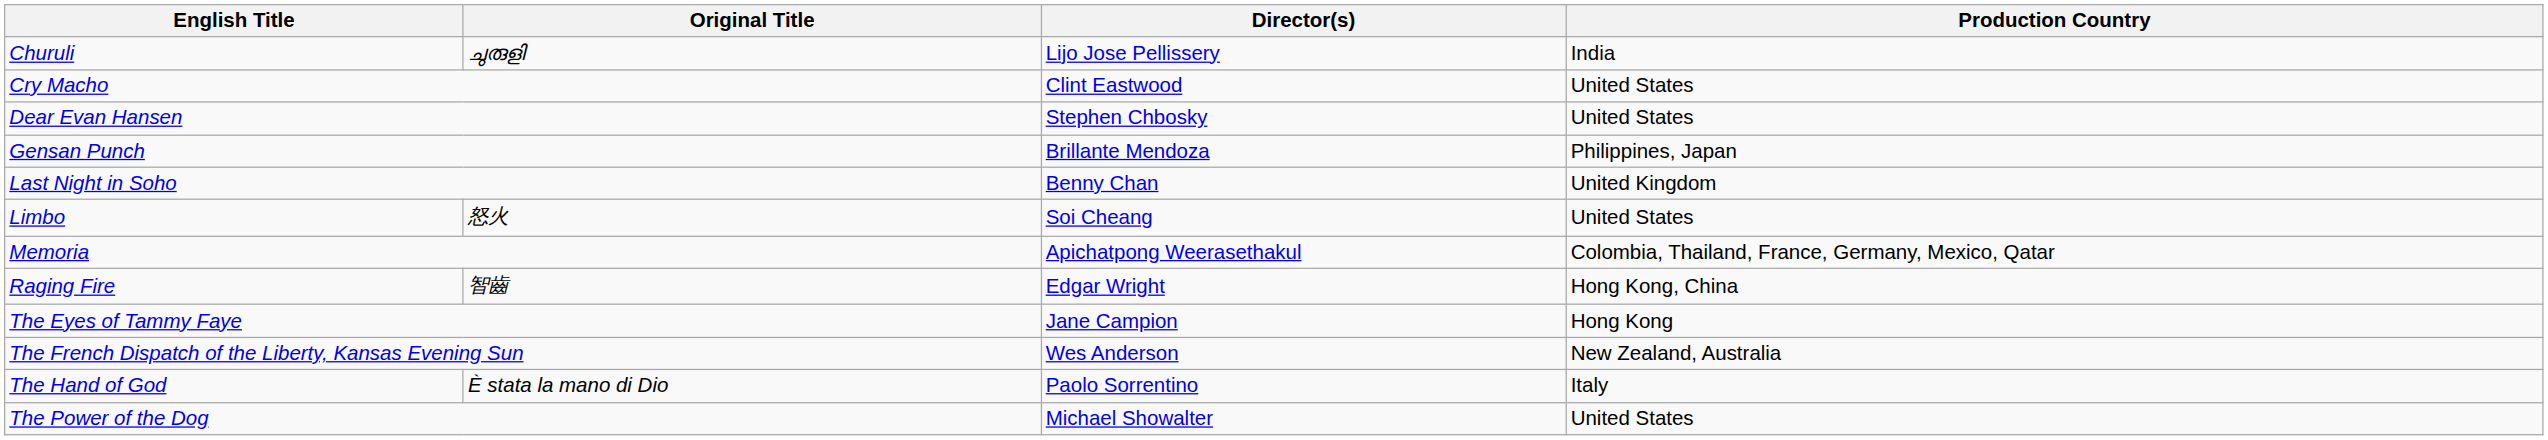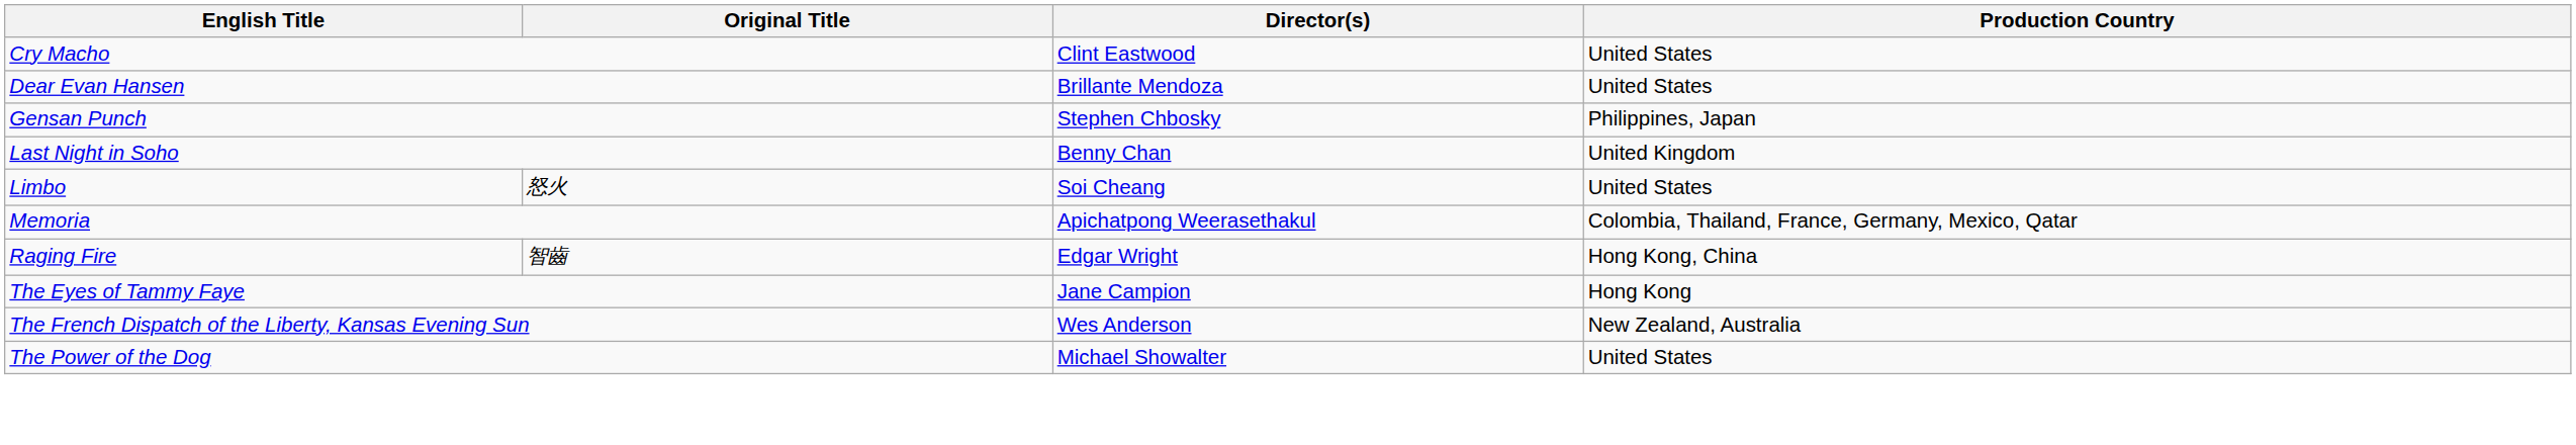- row: Churuli | ചുരുളി | Lijo Jose Pellissery | India
Dear Evan Hansen | Director(s): Stephen Chbosky -> Brillante Mendoza
Gensan Punch | Director(s): Brillante Mendoza -> Stephen Chbosky
- row: The Hand of God | È stata la mano di Dio | Paolo Sorrentino | Italy
